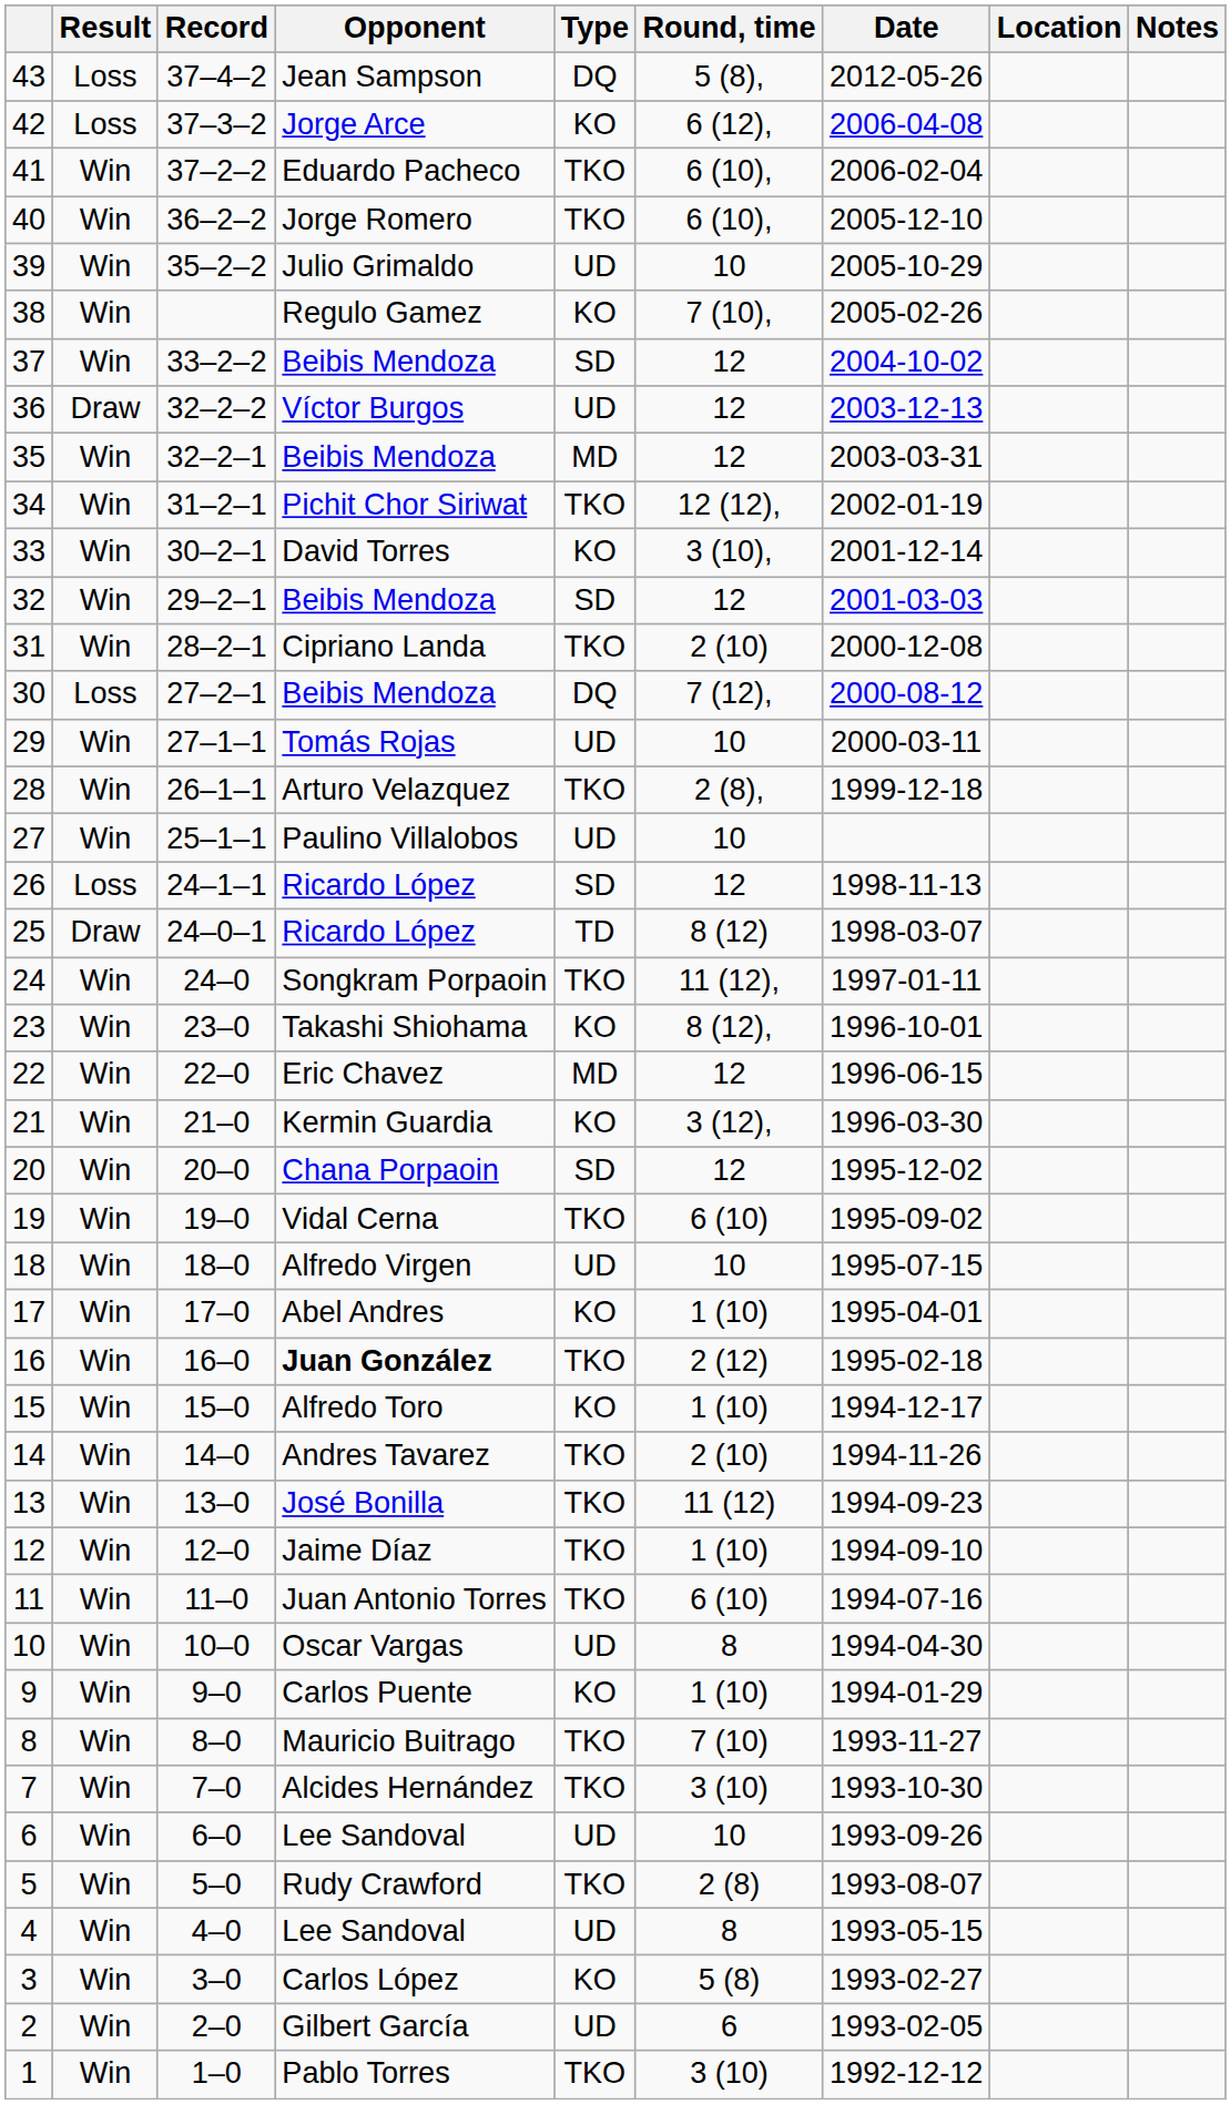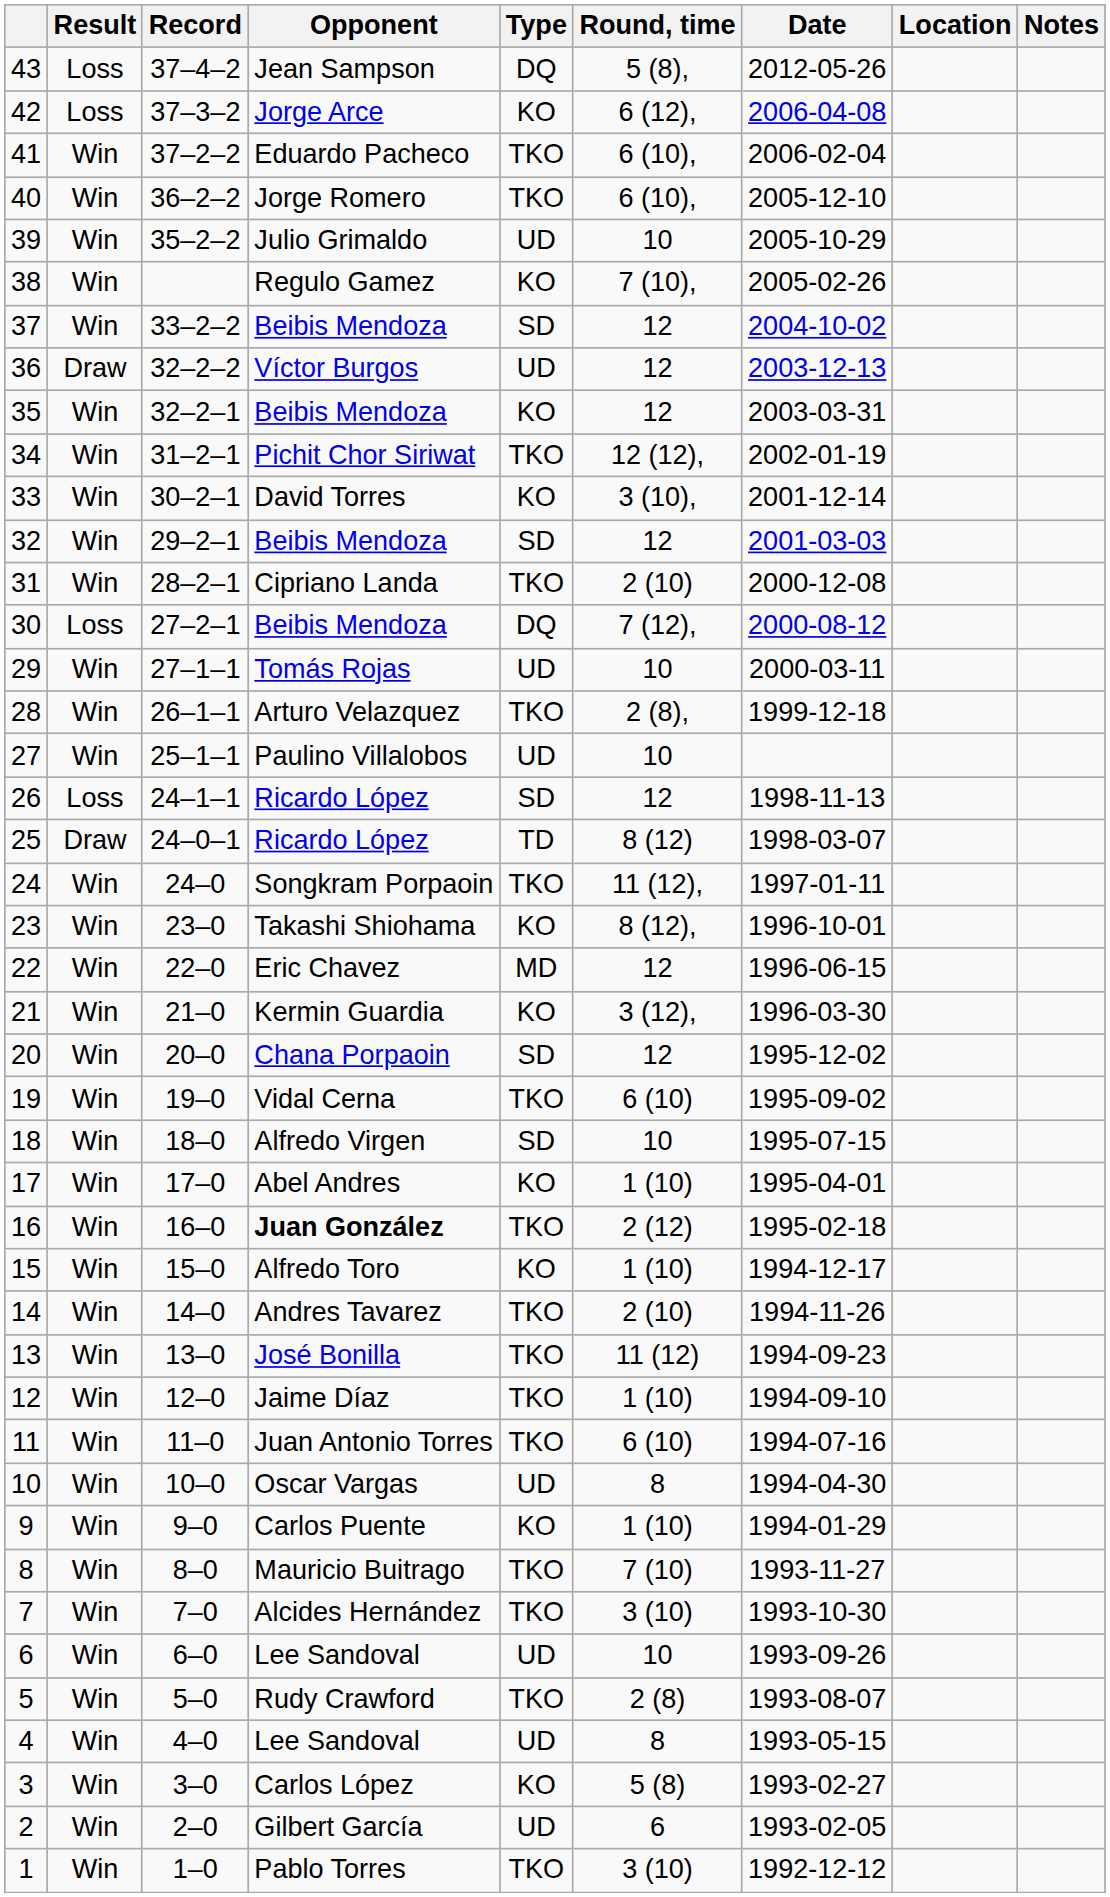35 | Type: MD -> KO
18 | Type: UD -> SD
